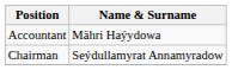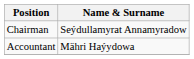rows swapped: Chairman <-> Accountant
